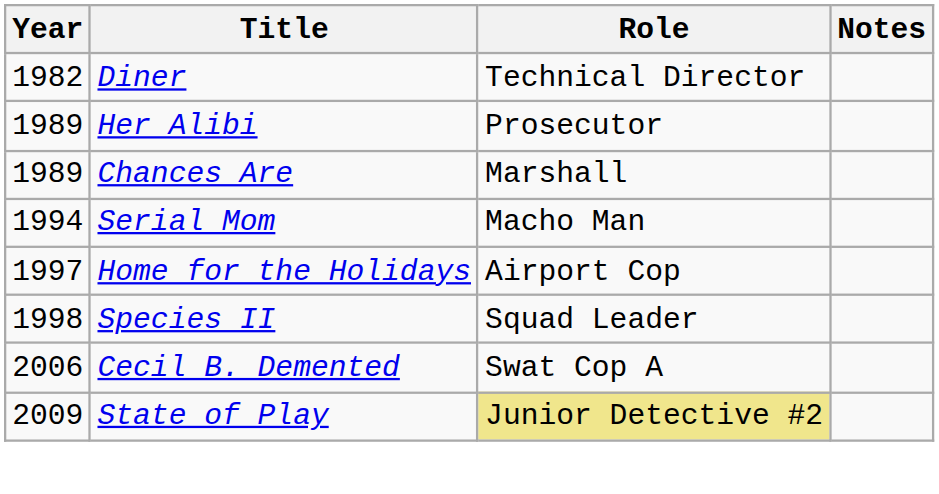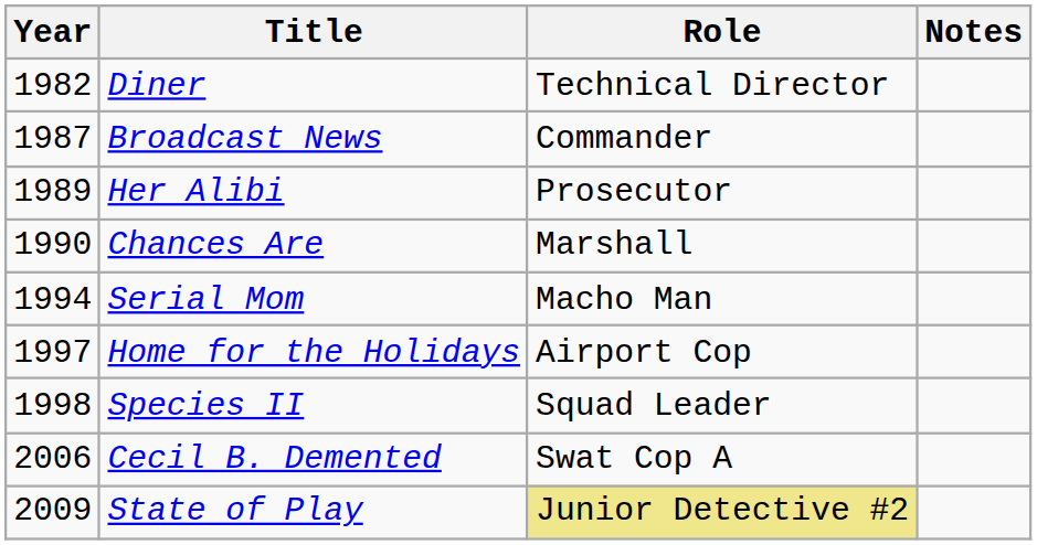+ row: 1987 | Broadcast News | Commander
Chances Are | Year: 1989 -> 1990
